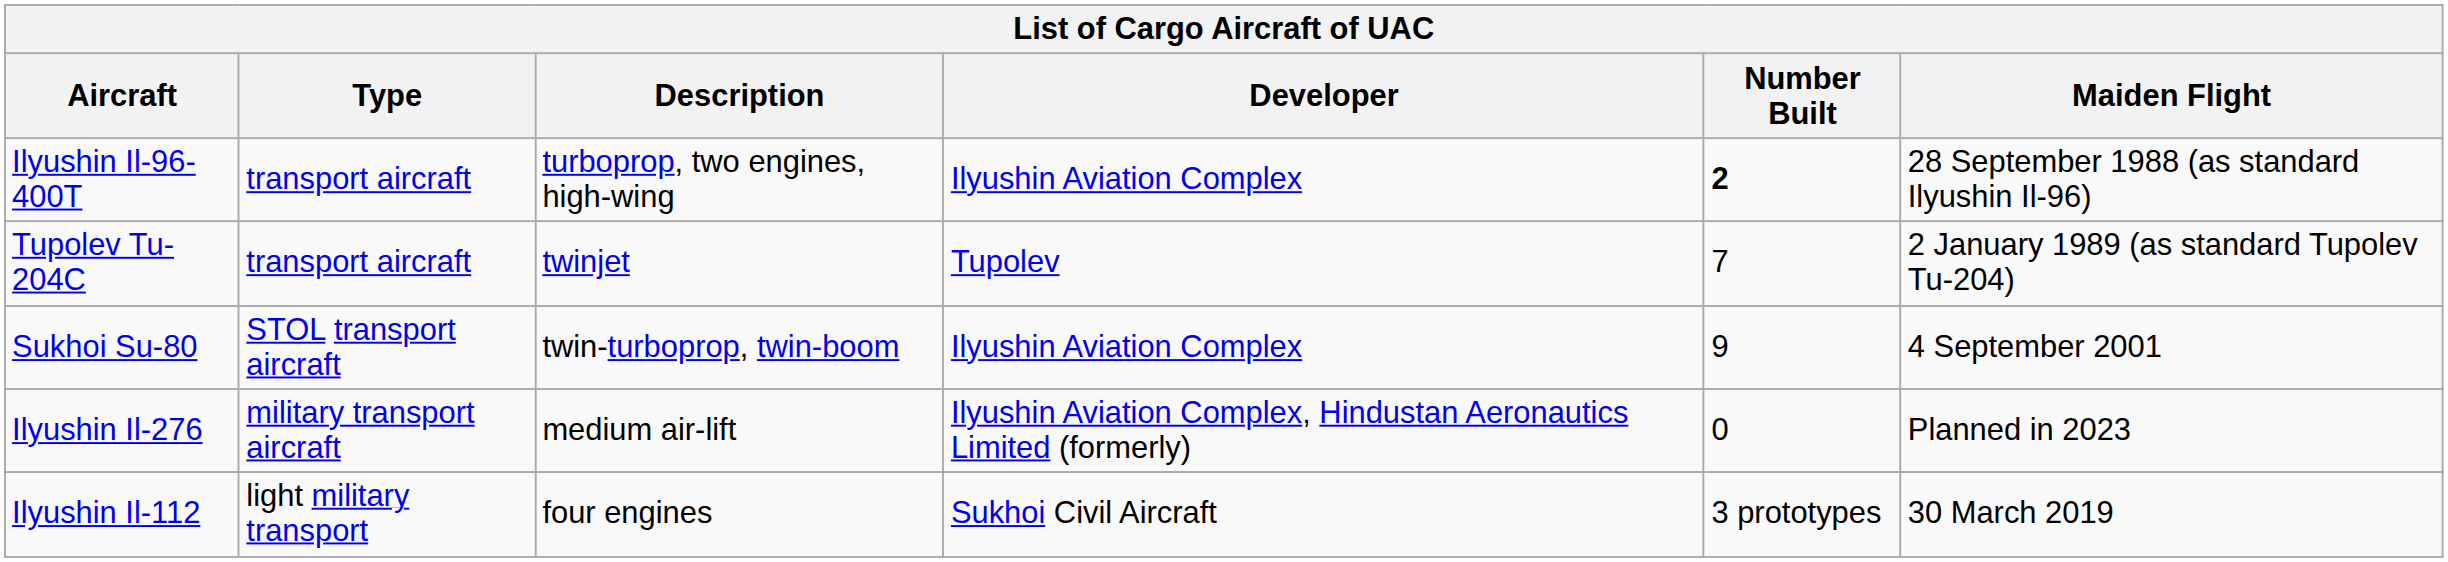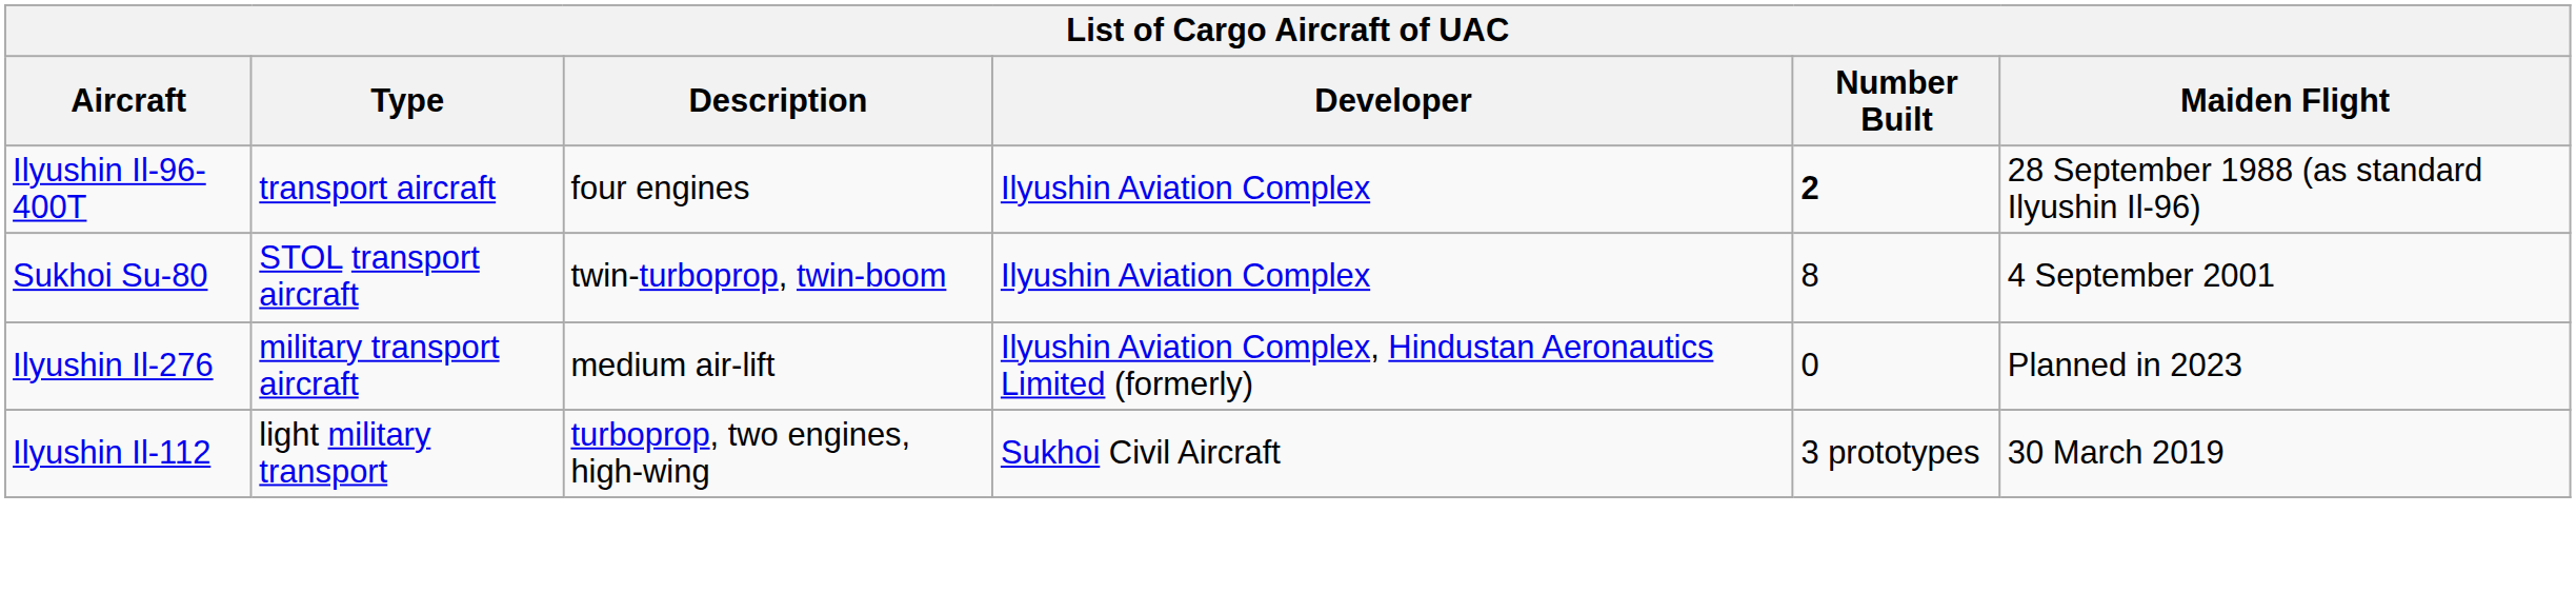Ilyushin Il-96-400T | Description: turboprop, two engines, high-wing -> four engines
- row: Tupolev Tu-204C | transport aircraft | twinjet | Tupolev | 7 | 2 January 1989 (as standard Tupolev Tu-204)
Sukhoi Su-80 | Number Built: 9 -> 8
Ilyushin Il-112 | Description: four engines -> turboprop, two engines, high-wing
